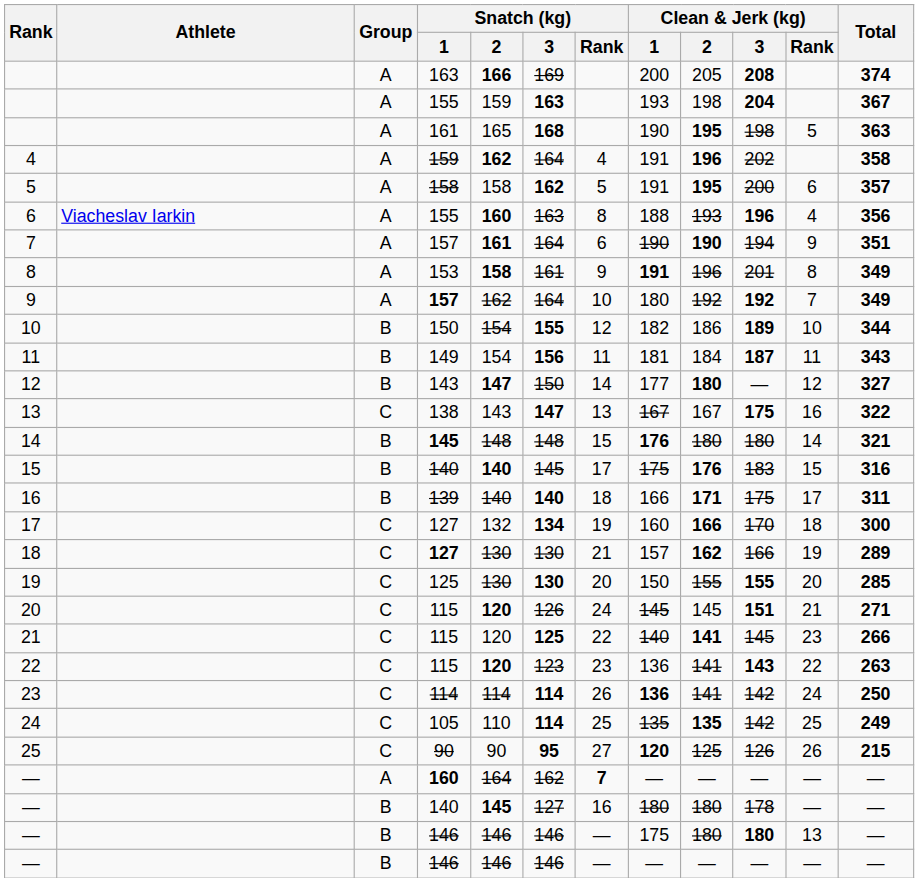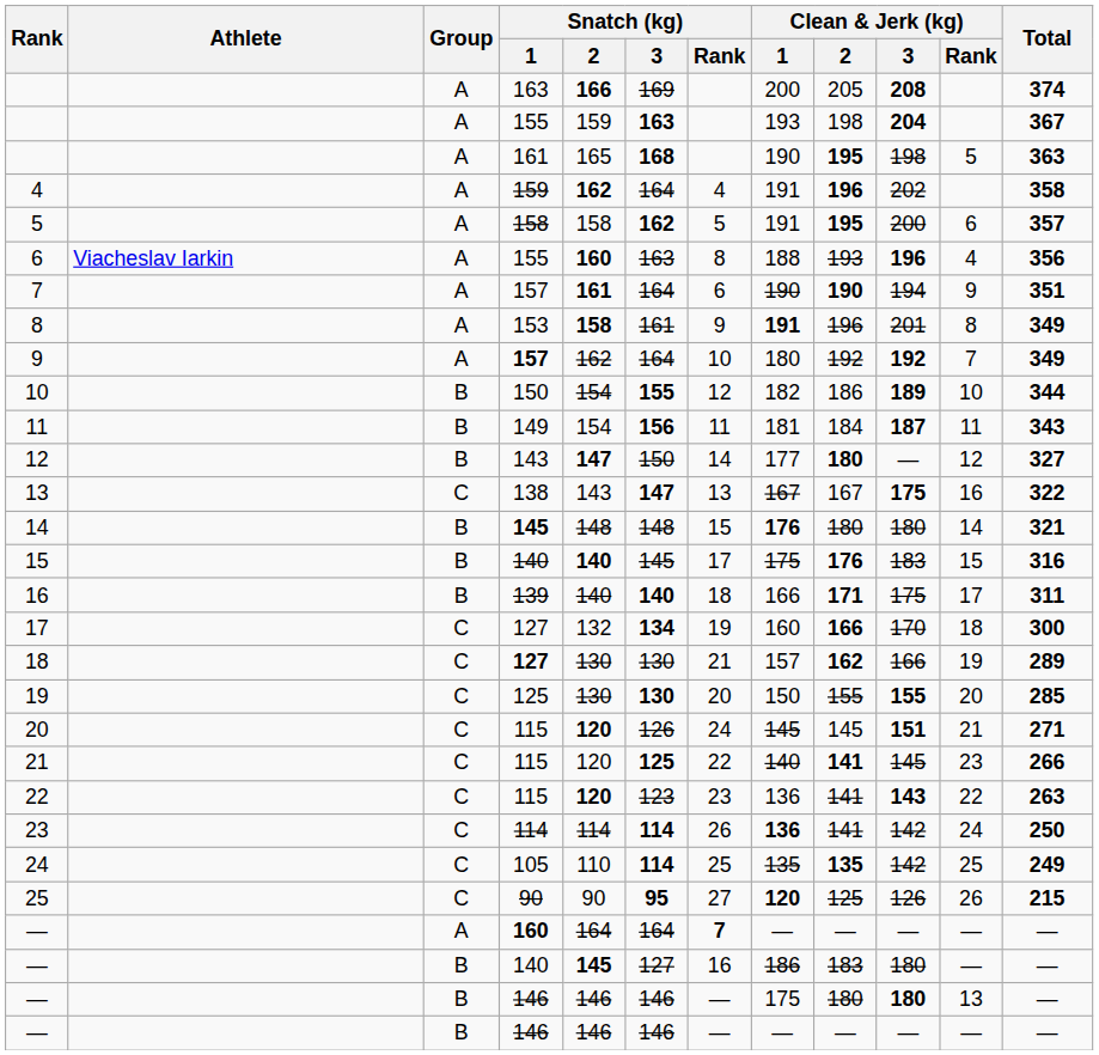— / 160 | Snatch (kg) / 3: 162 -> 164
— / 140 | Clean & Jerk (kg) / 1: 180 -> 186
— / 140 | Clean & Jerk (kg) / 2: 180 -> 183
— / 140 | Clean & Jerk (kg) / 3: 178 -> 180
